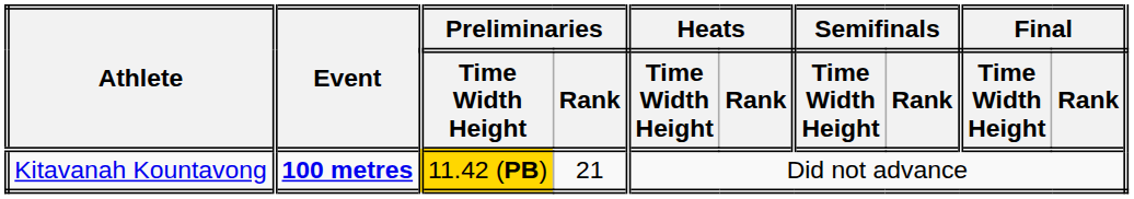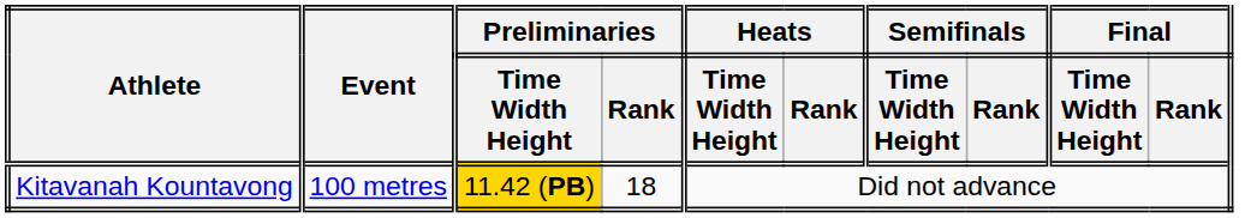Kitavanah Kountavong | Event: bold -> normal
Kitavanah Kountavong | Preliminaries / Rank: 21 -> 18
